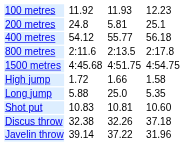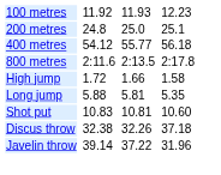200 metres | column 5: 5.81 -> 25.0
- row: 1500 metres | 4:45.68 | 4:51.75 | 4:54.75
Long jump | column 5: 25.0 -> 5.81
